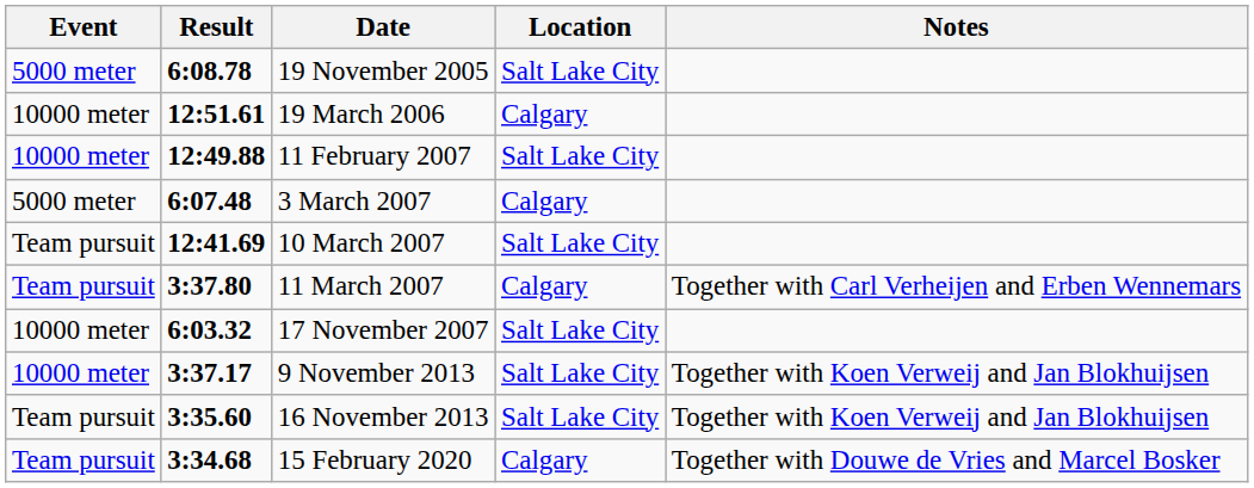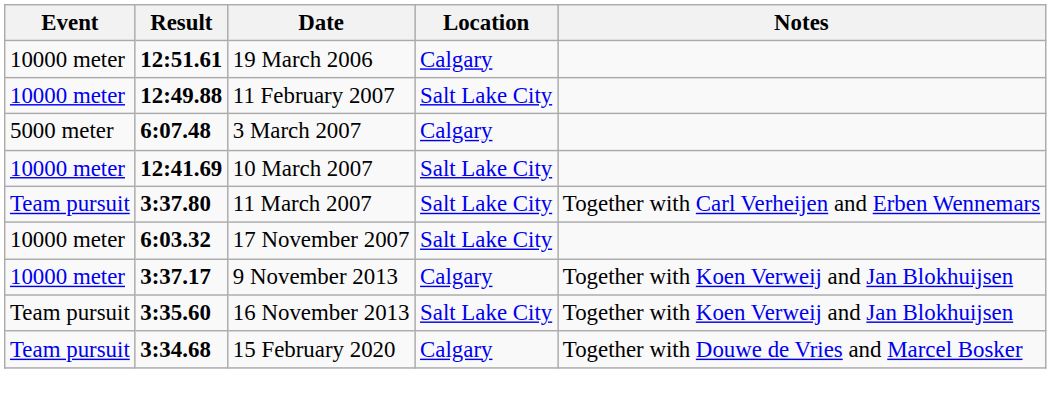- row: 5000 meter | 6:08.78 | 19 November 2005 | Salt Lake City
10 March 2007 | Event: Team pursuit -> 10000 meter
11 March 2007 | Location: Calgary -> Salt Lake City
9 November 2013 | Location: Salt Lake City -> Calgary
